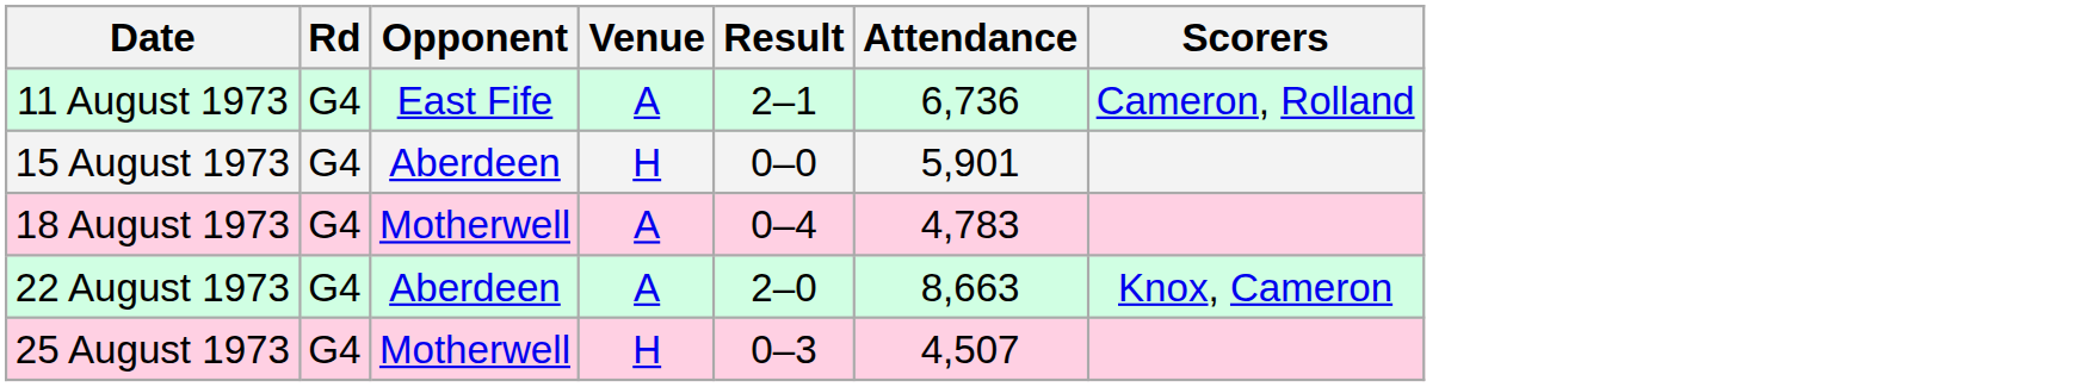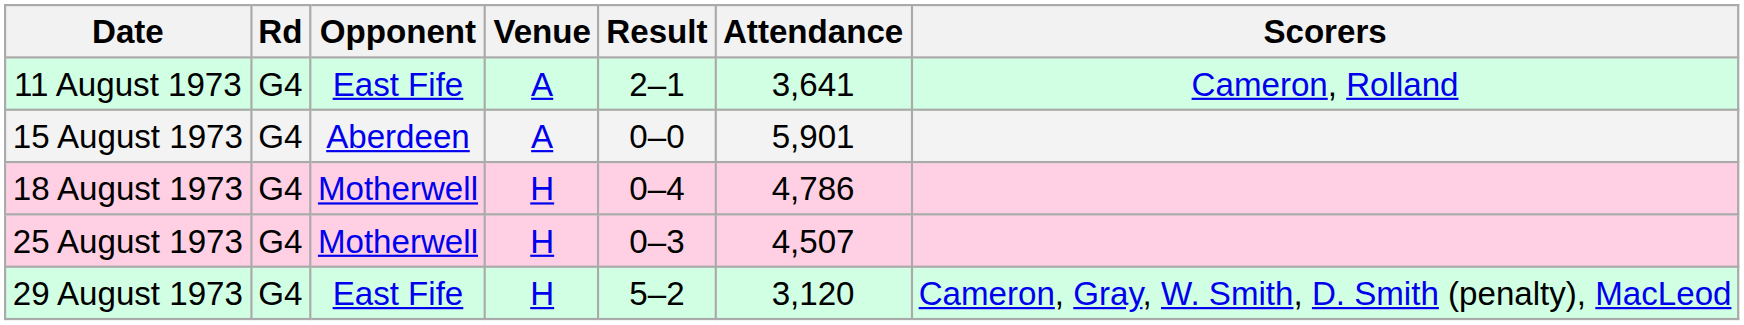11 August 1973 | Attendance: 6,736 -> 3,641
15 August 1973 | Venue: H -> A
18 August 1973 | Venue: A -> H
18 August 1973 | Attendance: 4,783 -> 4,786
- row: 22 August 1973 | G4 | Aberdeen | A | 2–0 | 8,663 | Knox, Cameron
+ row: 29 August 1973 | G4 | East Fife | H | 5–2 | 3,120 | Cameron, Gray, W. Smith, D. Smith (penalty), MacLeod
